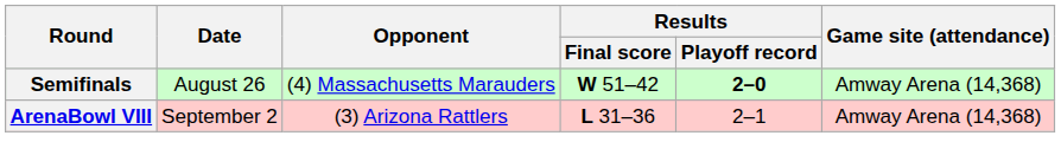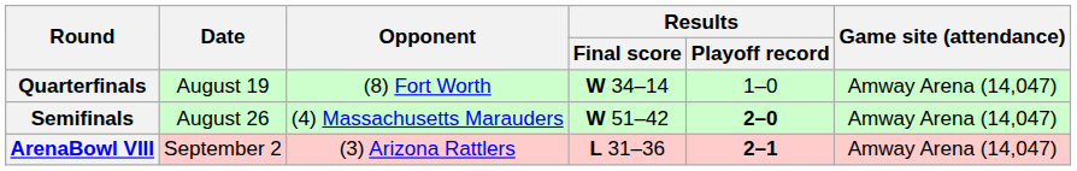+ row: Quarterfinals | August 19 | (8) Fort Worth | W 34–14 | 1–0 | Amway Arena (14,047)
Semifinals | Game site (attendance): Amway Arena (14,368) -> Amway Arena (14,047)
ArenaBowl VIII | Results / Playoff record: normal -> bold
ArenaBowl VIII | Game site (attendance): Amway Arena (14,368) -> Amway Arena (14,047)
